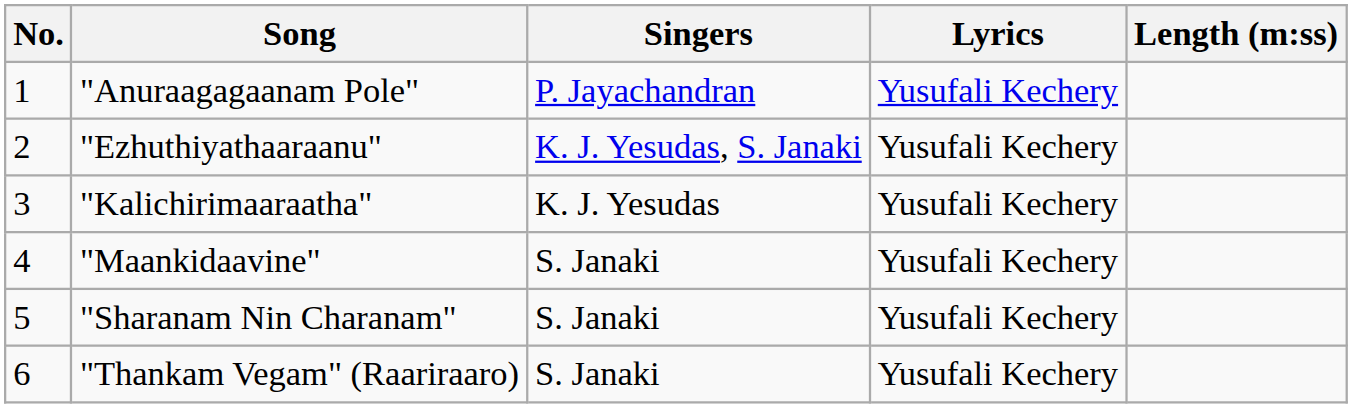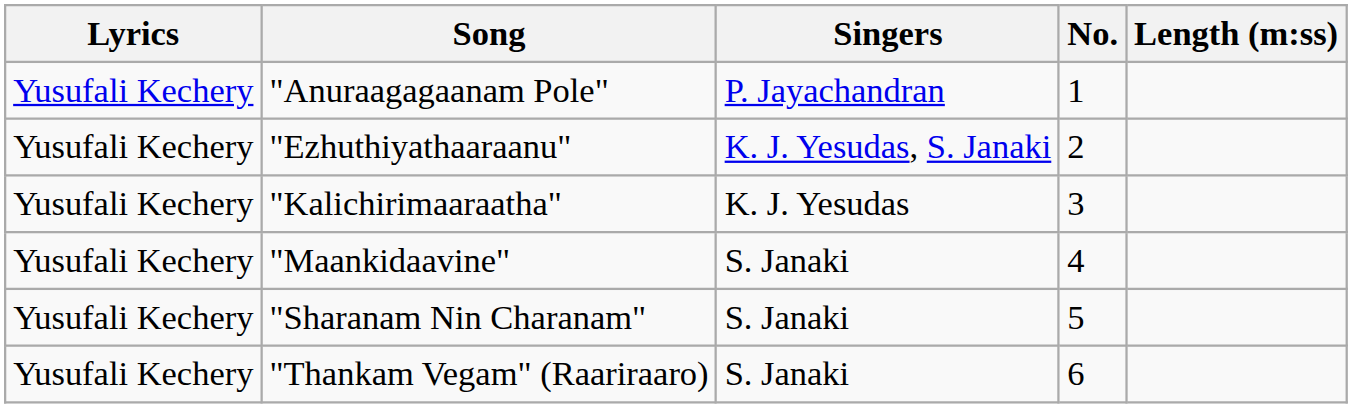columns swapped: No. <-> Lyrics
